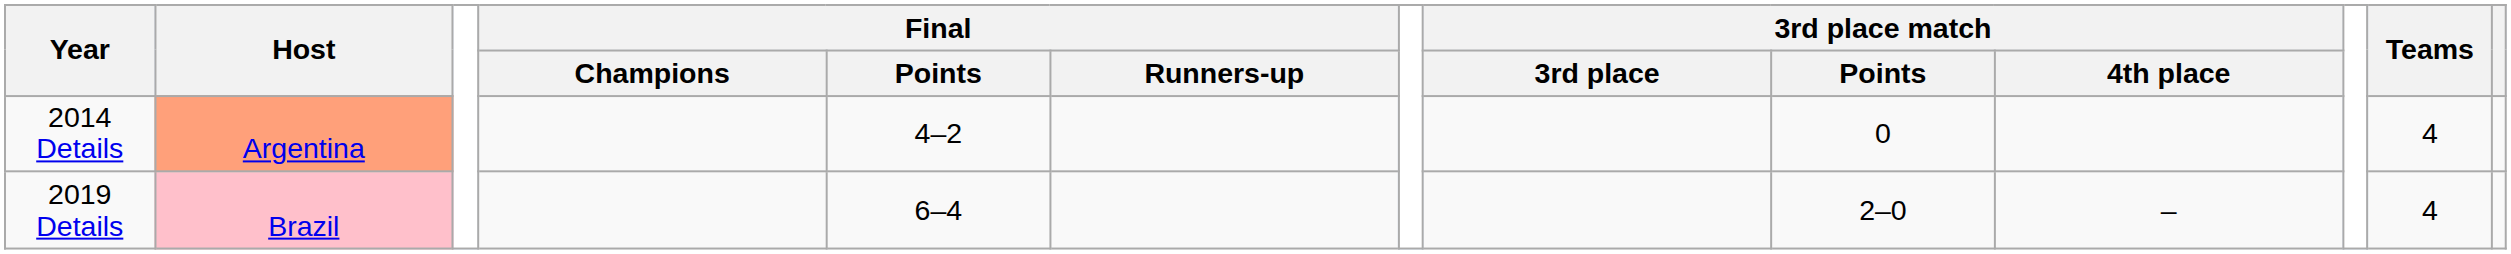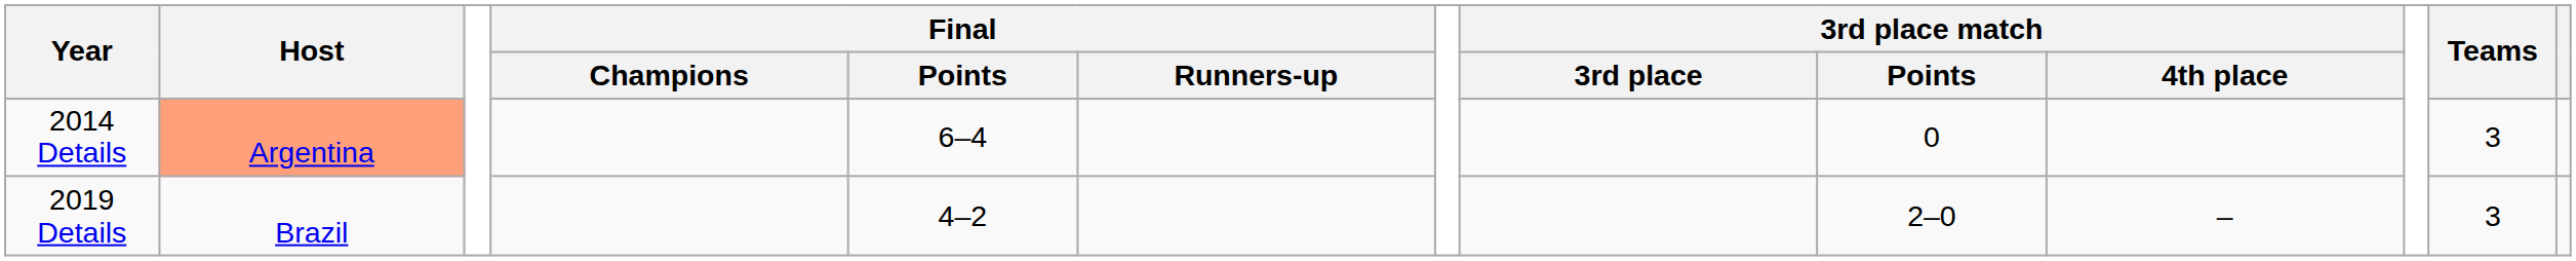2014 Details | Final / Points: 4–2 -> 6–4
2014 Details | Teams: 4 -> 3
2019 Details | Host: pink background -> no background
2019 Details | Final / Points: 6–4 -> 4–2
2019 Details | Teams: 4 -> 3
